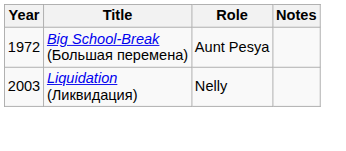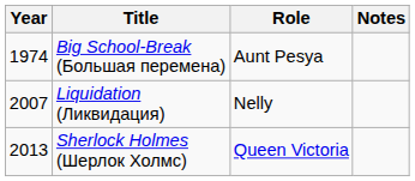Big School-Break (Большая перемена) | Year: 1972 -> 1974
Liquidation (Ликвидация) | Year: 2003 -> 2007
+ row: 2013 | Sherlock Holmes (Шерлок Холмс) | Queen Victoria
